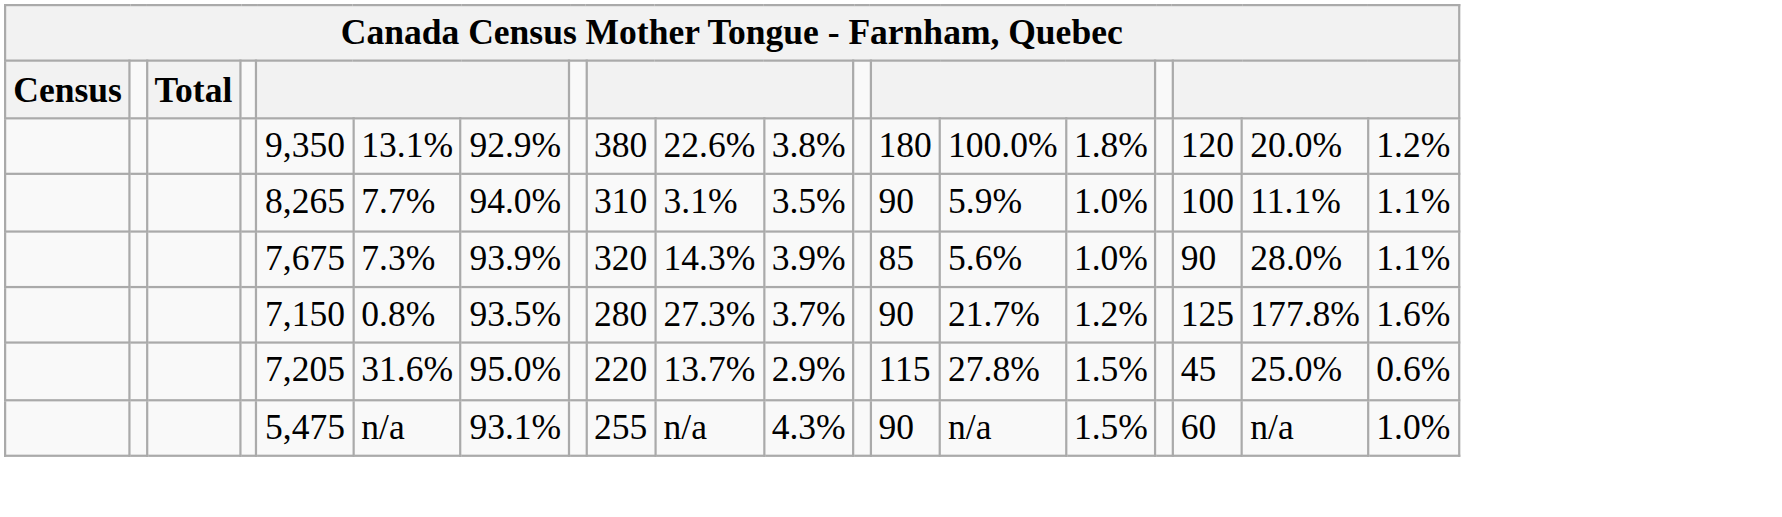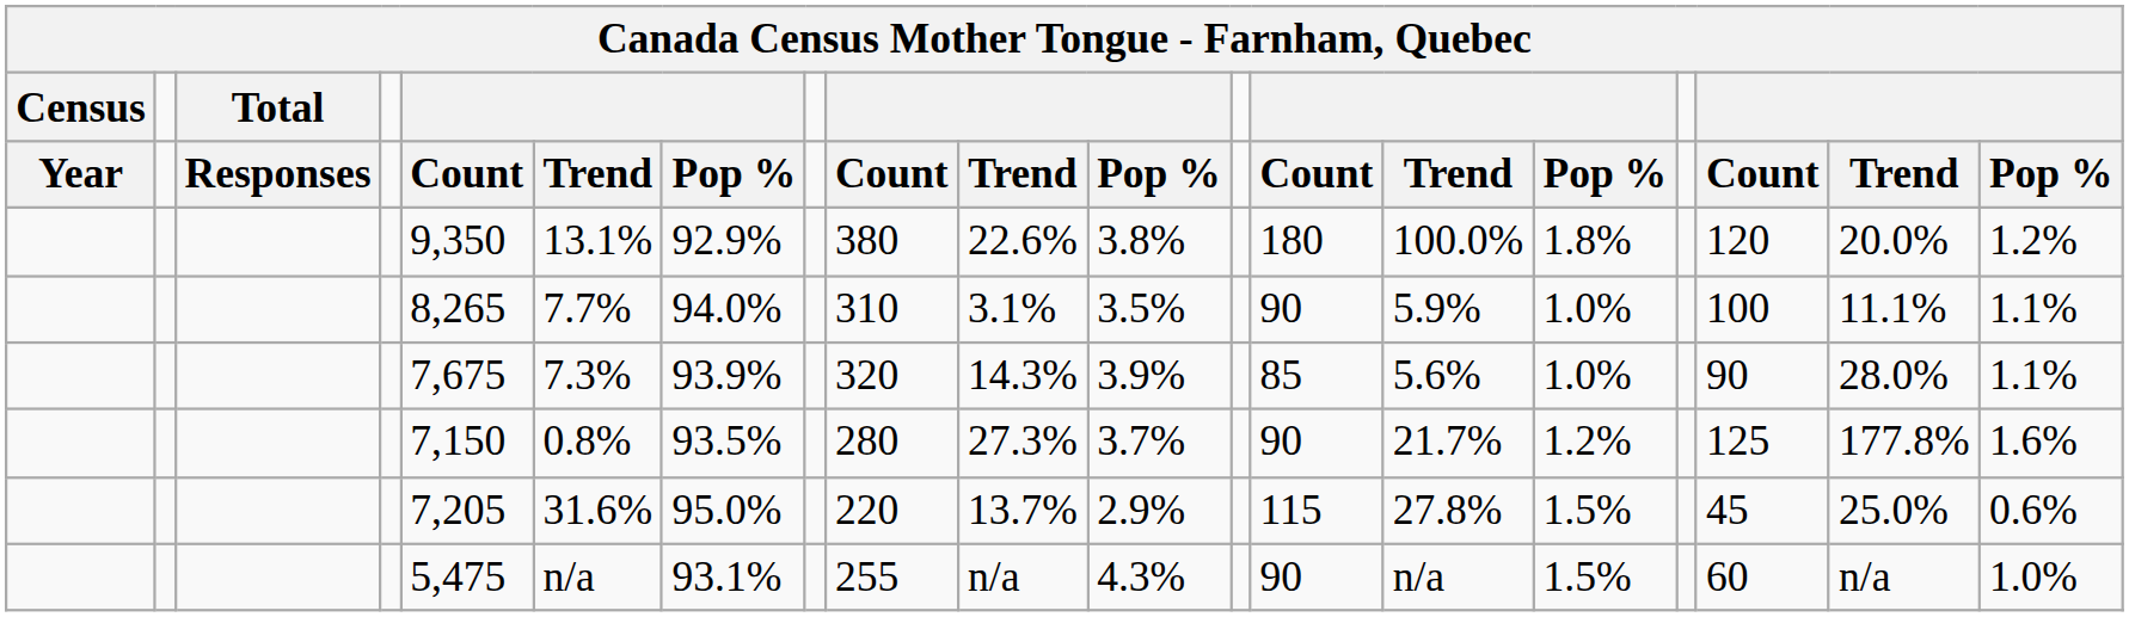+ row: Year | Responses | Count | Trend | Pop % | Count | Trend | Pop % | Count | Trend | Pop % | Count | Trend | Pop %
